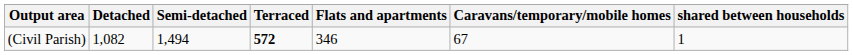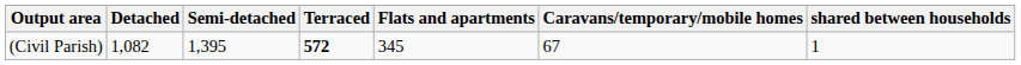(Civil Parish) | Semi-detached: 1,494 -> 1,395
(Civil Parish) | Flats and apartments: 346 -> 345
